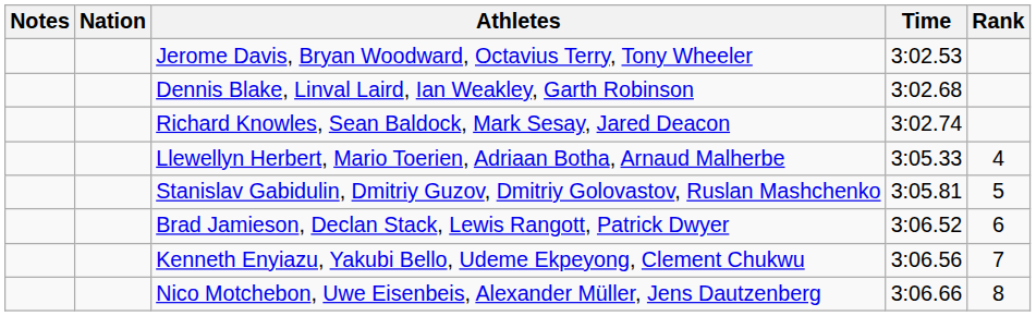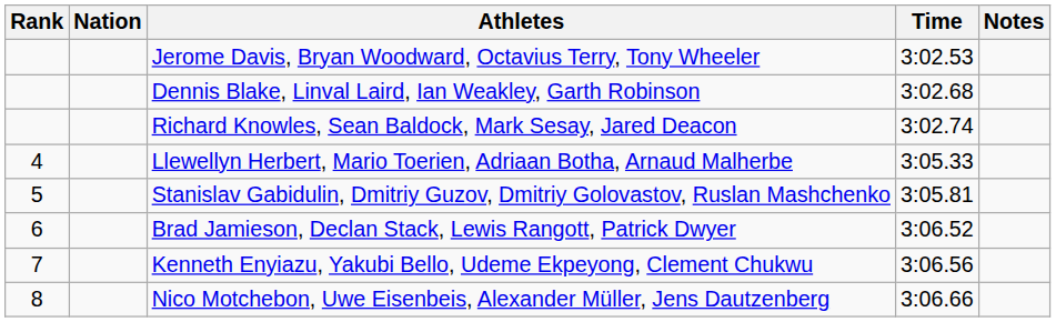columns swapped: Rank <-> Notes
